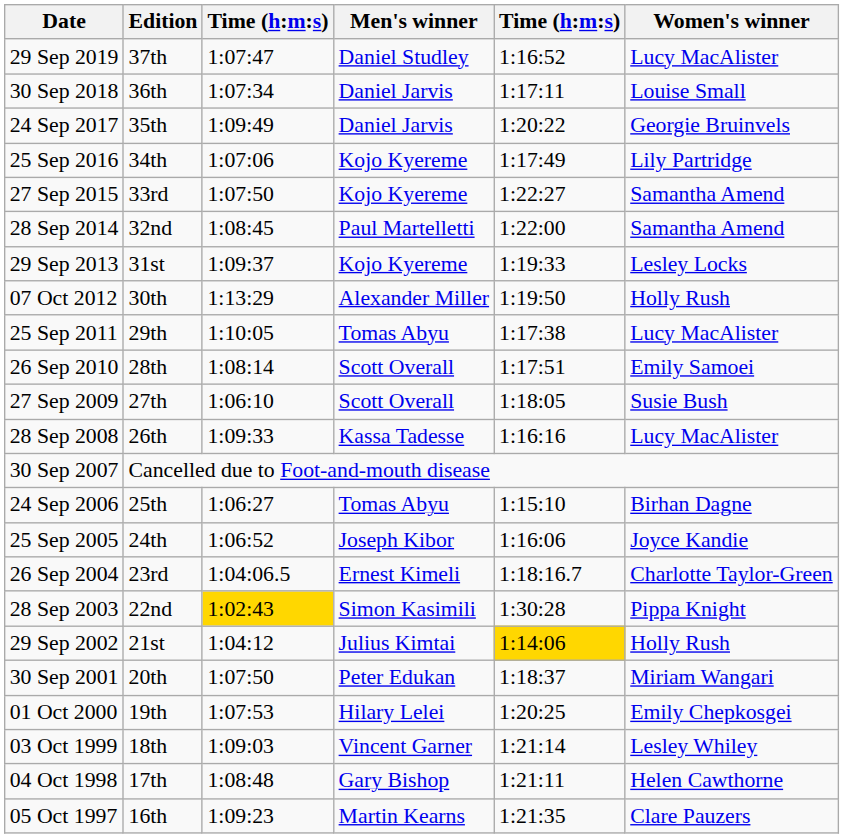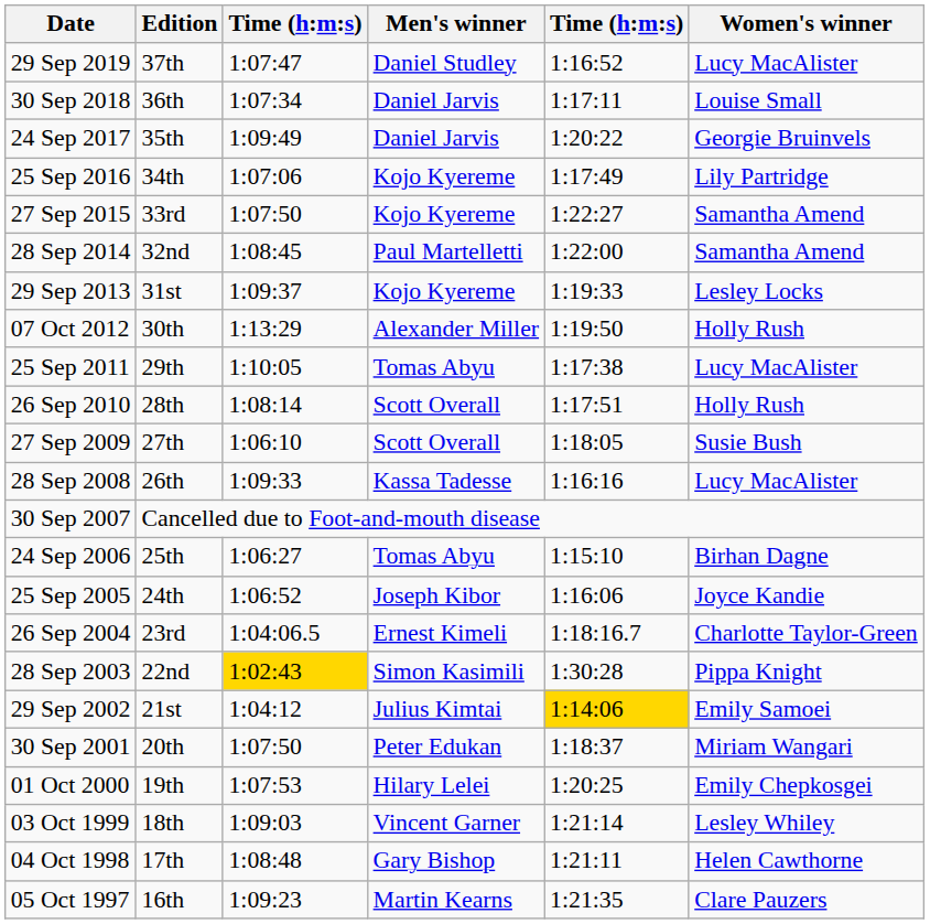26 Sep 2010 | Women's winner: Emily Samoei -> Holly Rush
29 Sep 2002 | Women's winner: Holly Rush -> Emily Samoei
